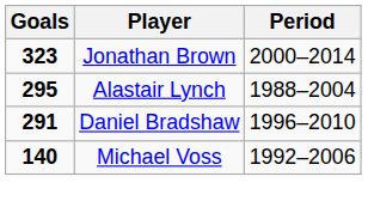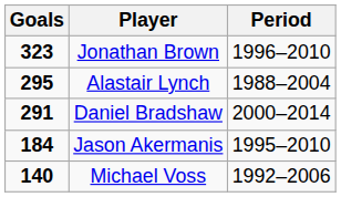Jonathan Brown | Period: 2000–2014 -> 1996–2010
Daniel Bradshaw | Period: 1996–2010 -> 2000–2014
+ row: 184 | Jason Akermanis | 1995–2010
